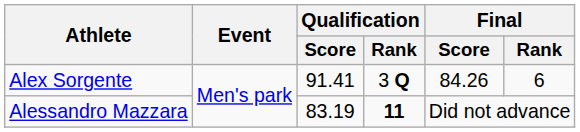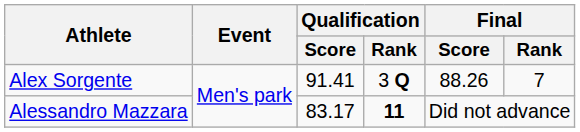Alex Sorgente | Final / Score: 84.26 -> 88.26
Alex Sorgente | Final / Rank: 6 -> 7
Alessandro Mazzara | Qualification / Score: 83.19 -> 83.17
